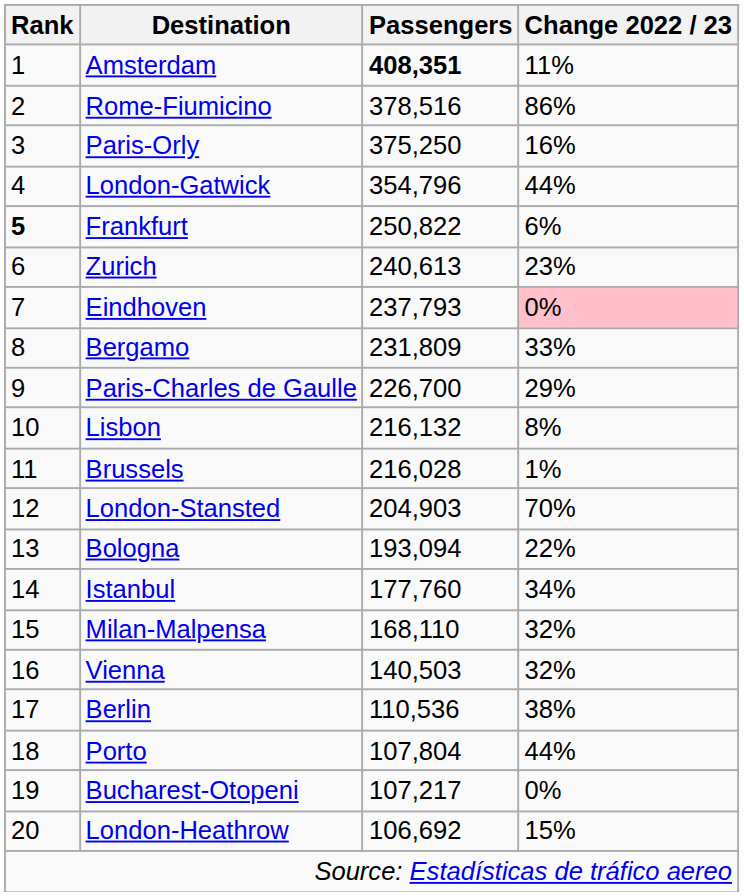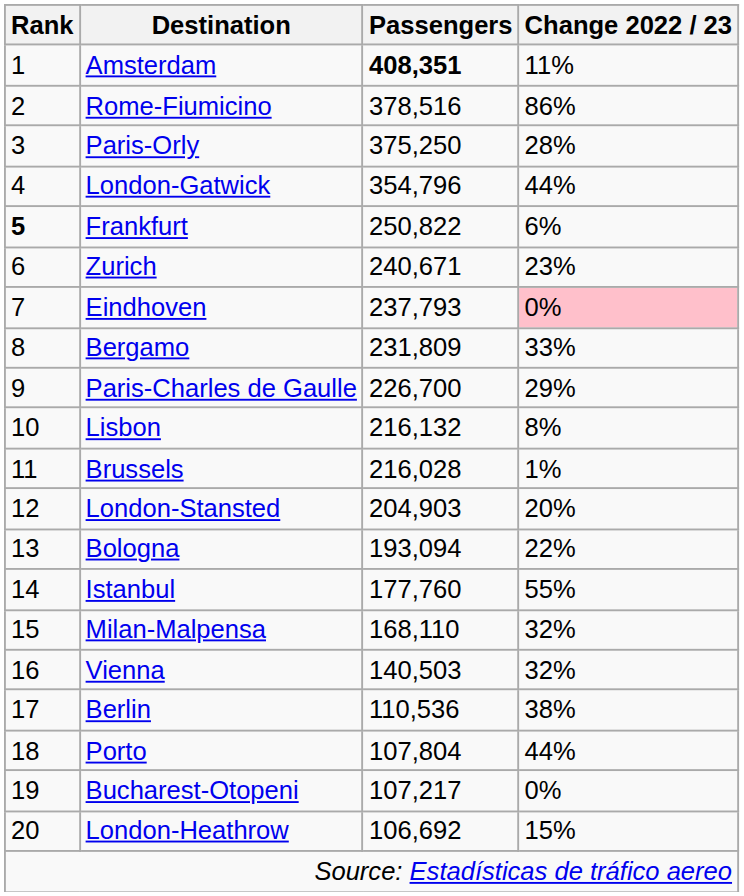Paris-Orly | Change 2022 / 23: 16% -> 28%
Zurich | Passengers: 240,613 -> 240,671
London-Stansted | Change 2022 / 23: 70% -> 20%
Istanbul | Change 2022 / 23: 34% -> 55%
